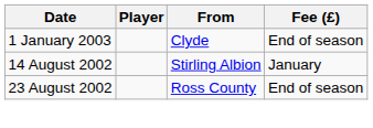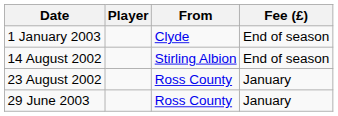14 August 2002 | Fee (£): January -> End of season
23 August 2002 | Fee (£): End of season -> January
+ row: 29 June 2003 | Ross County | January
